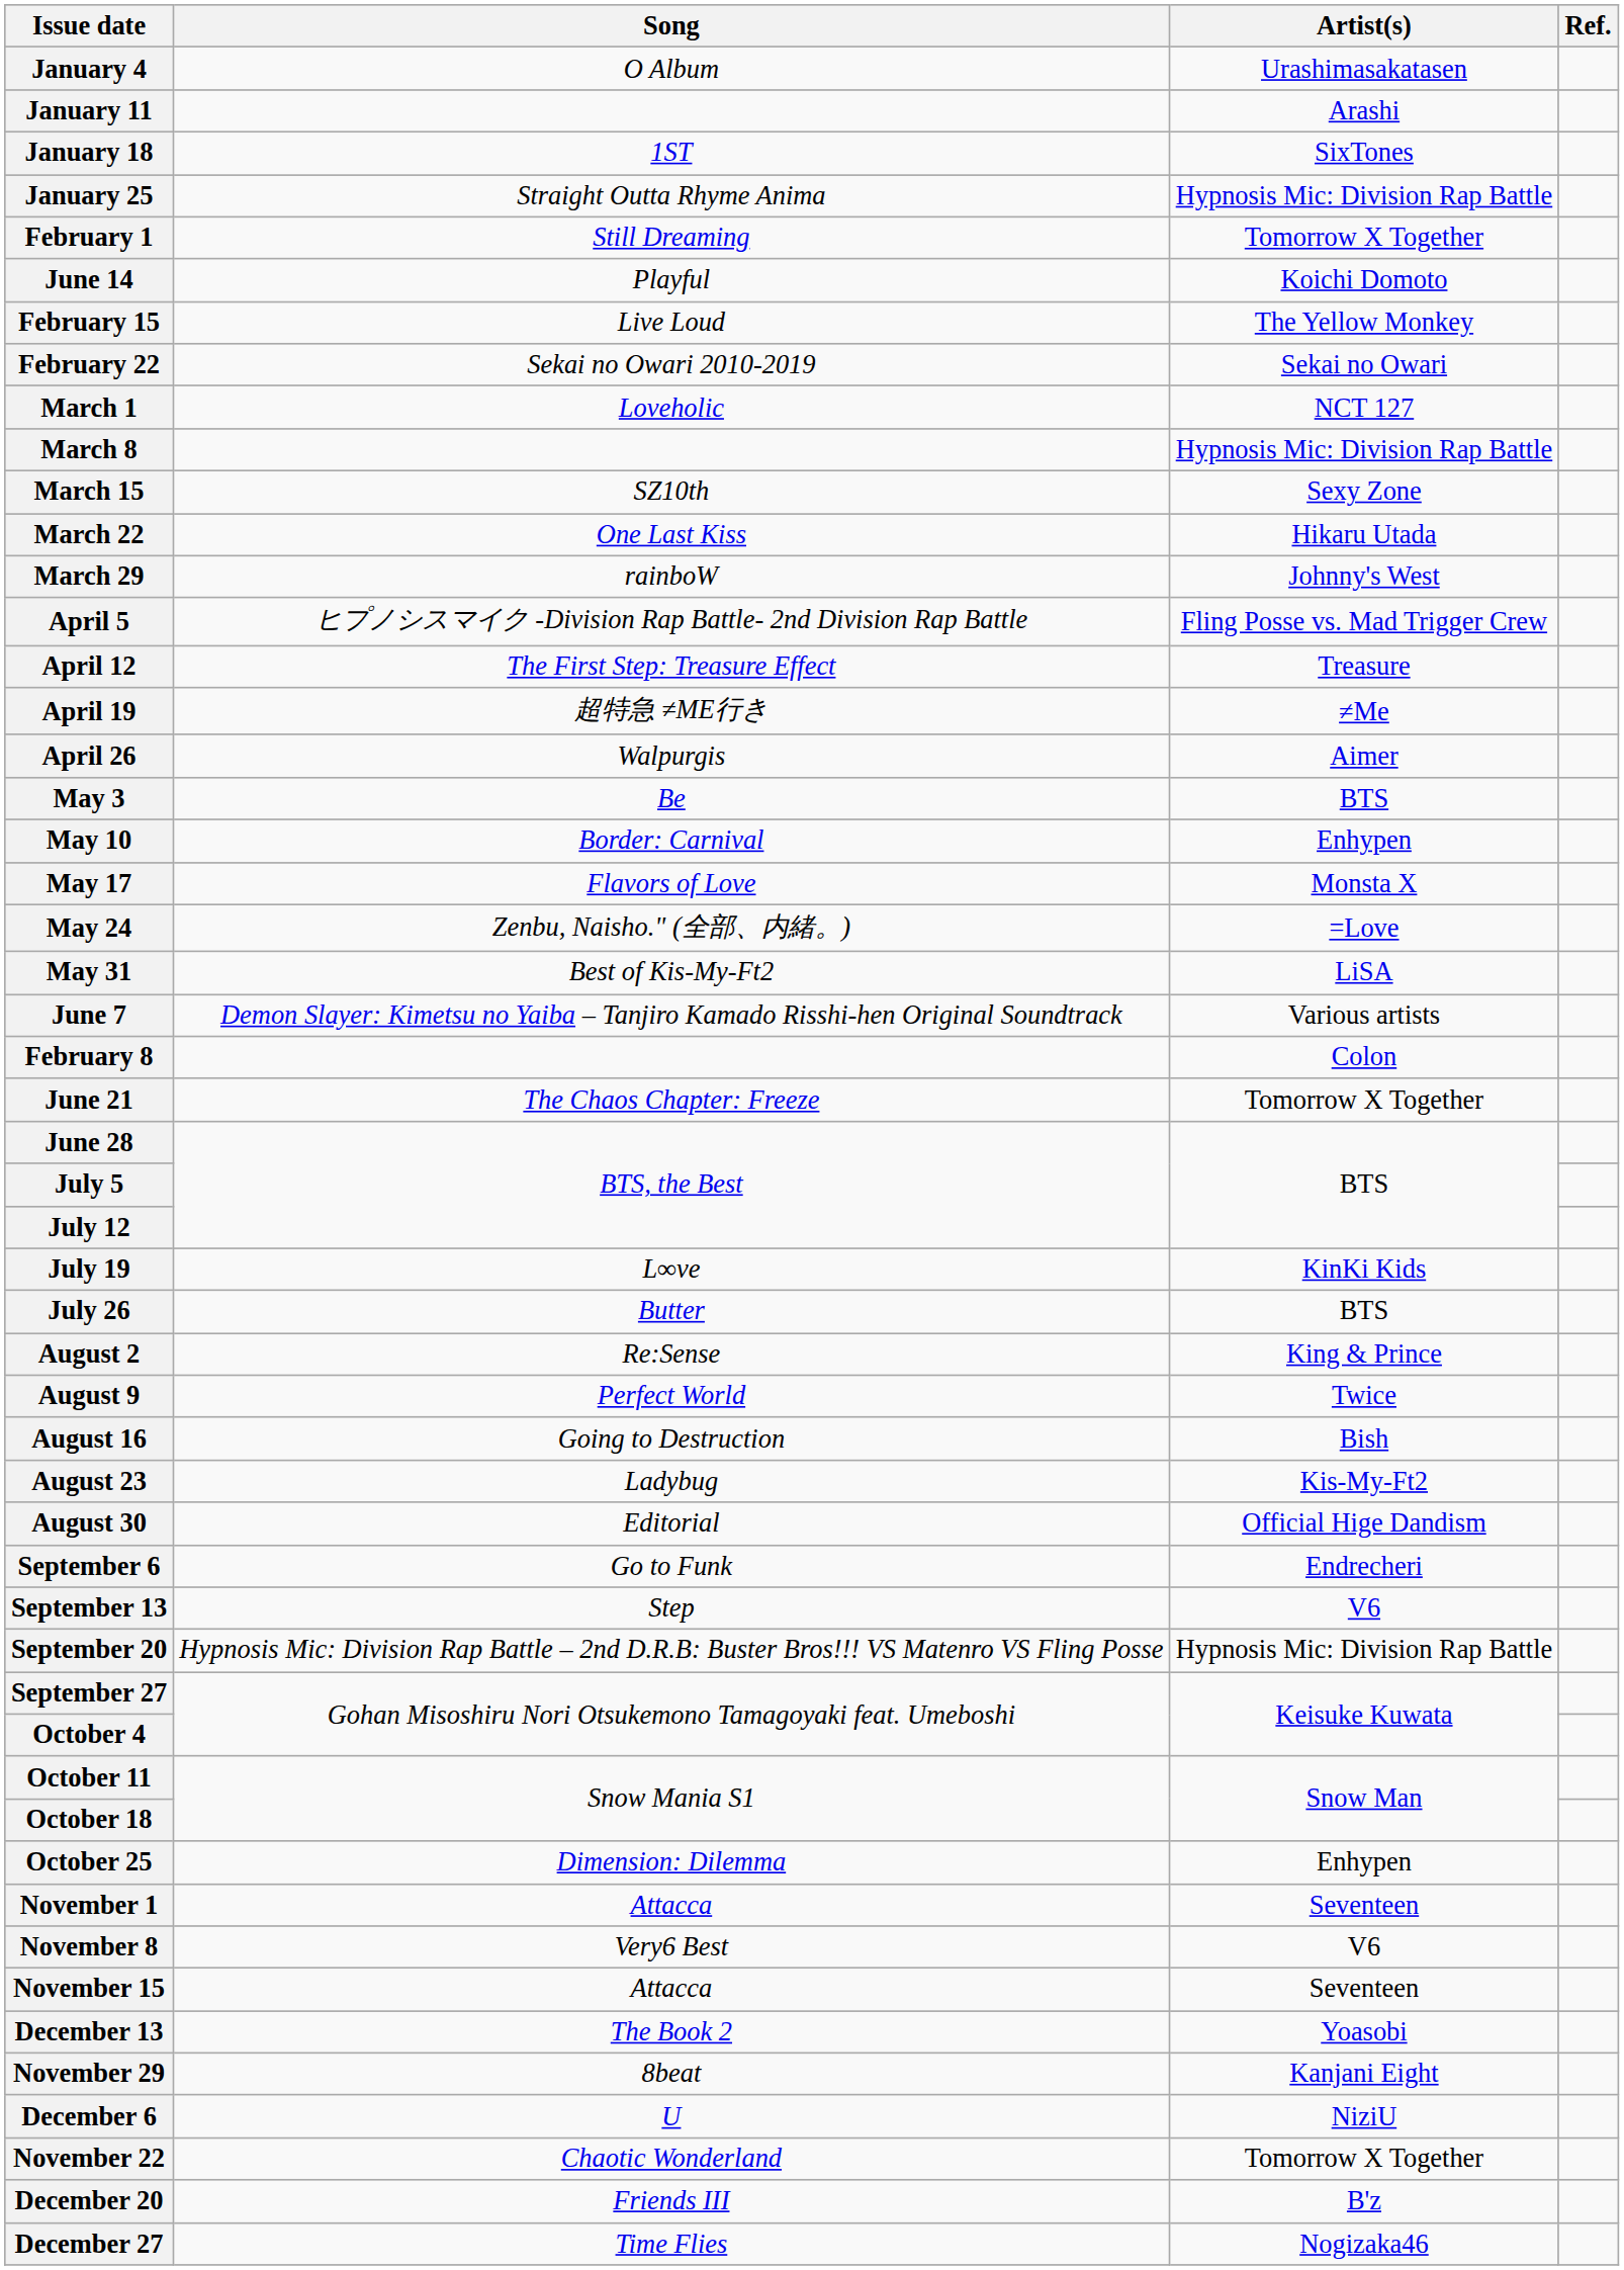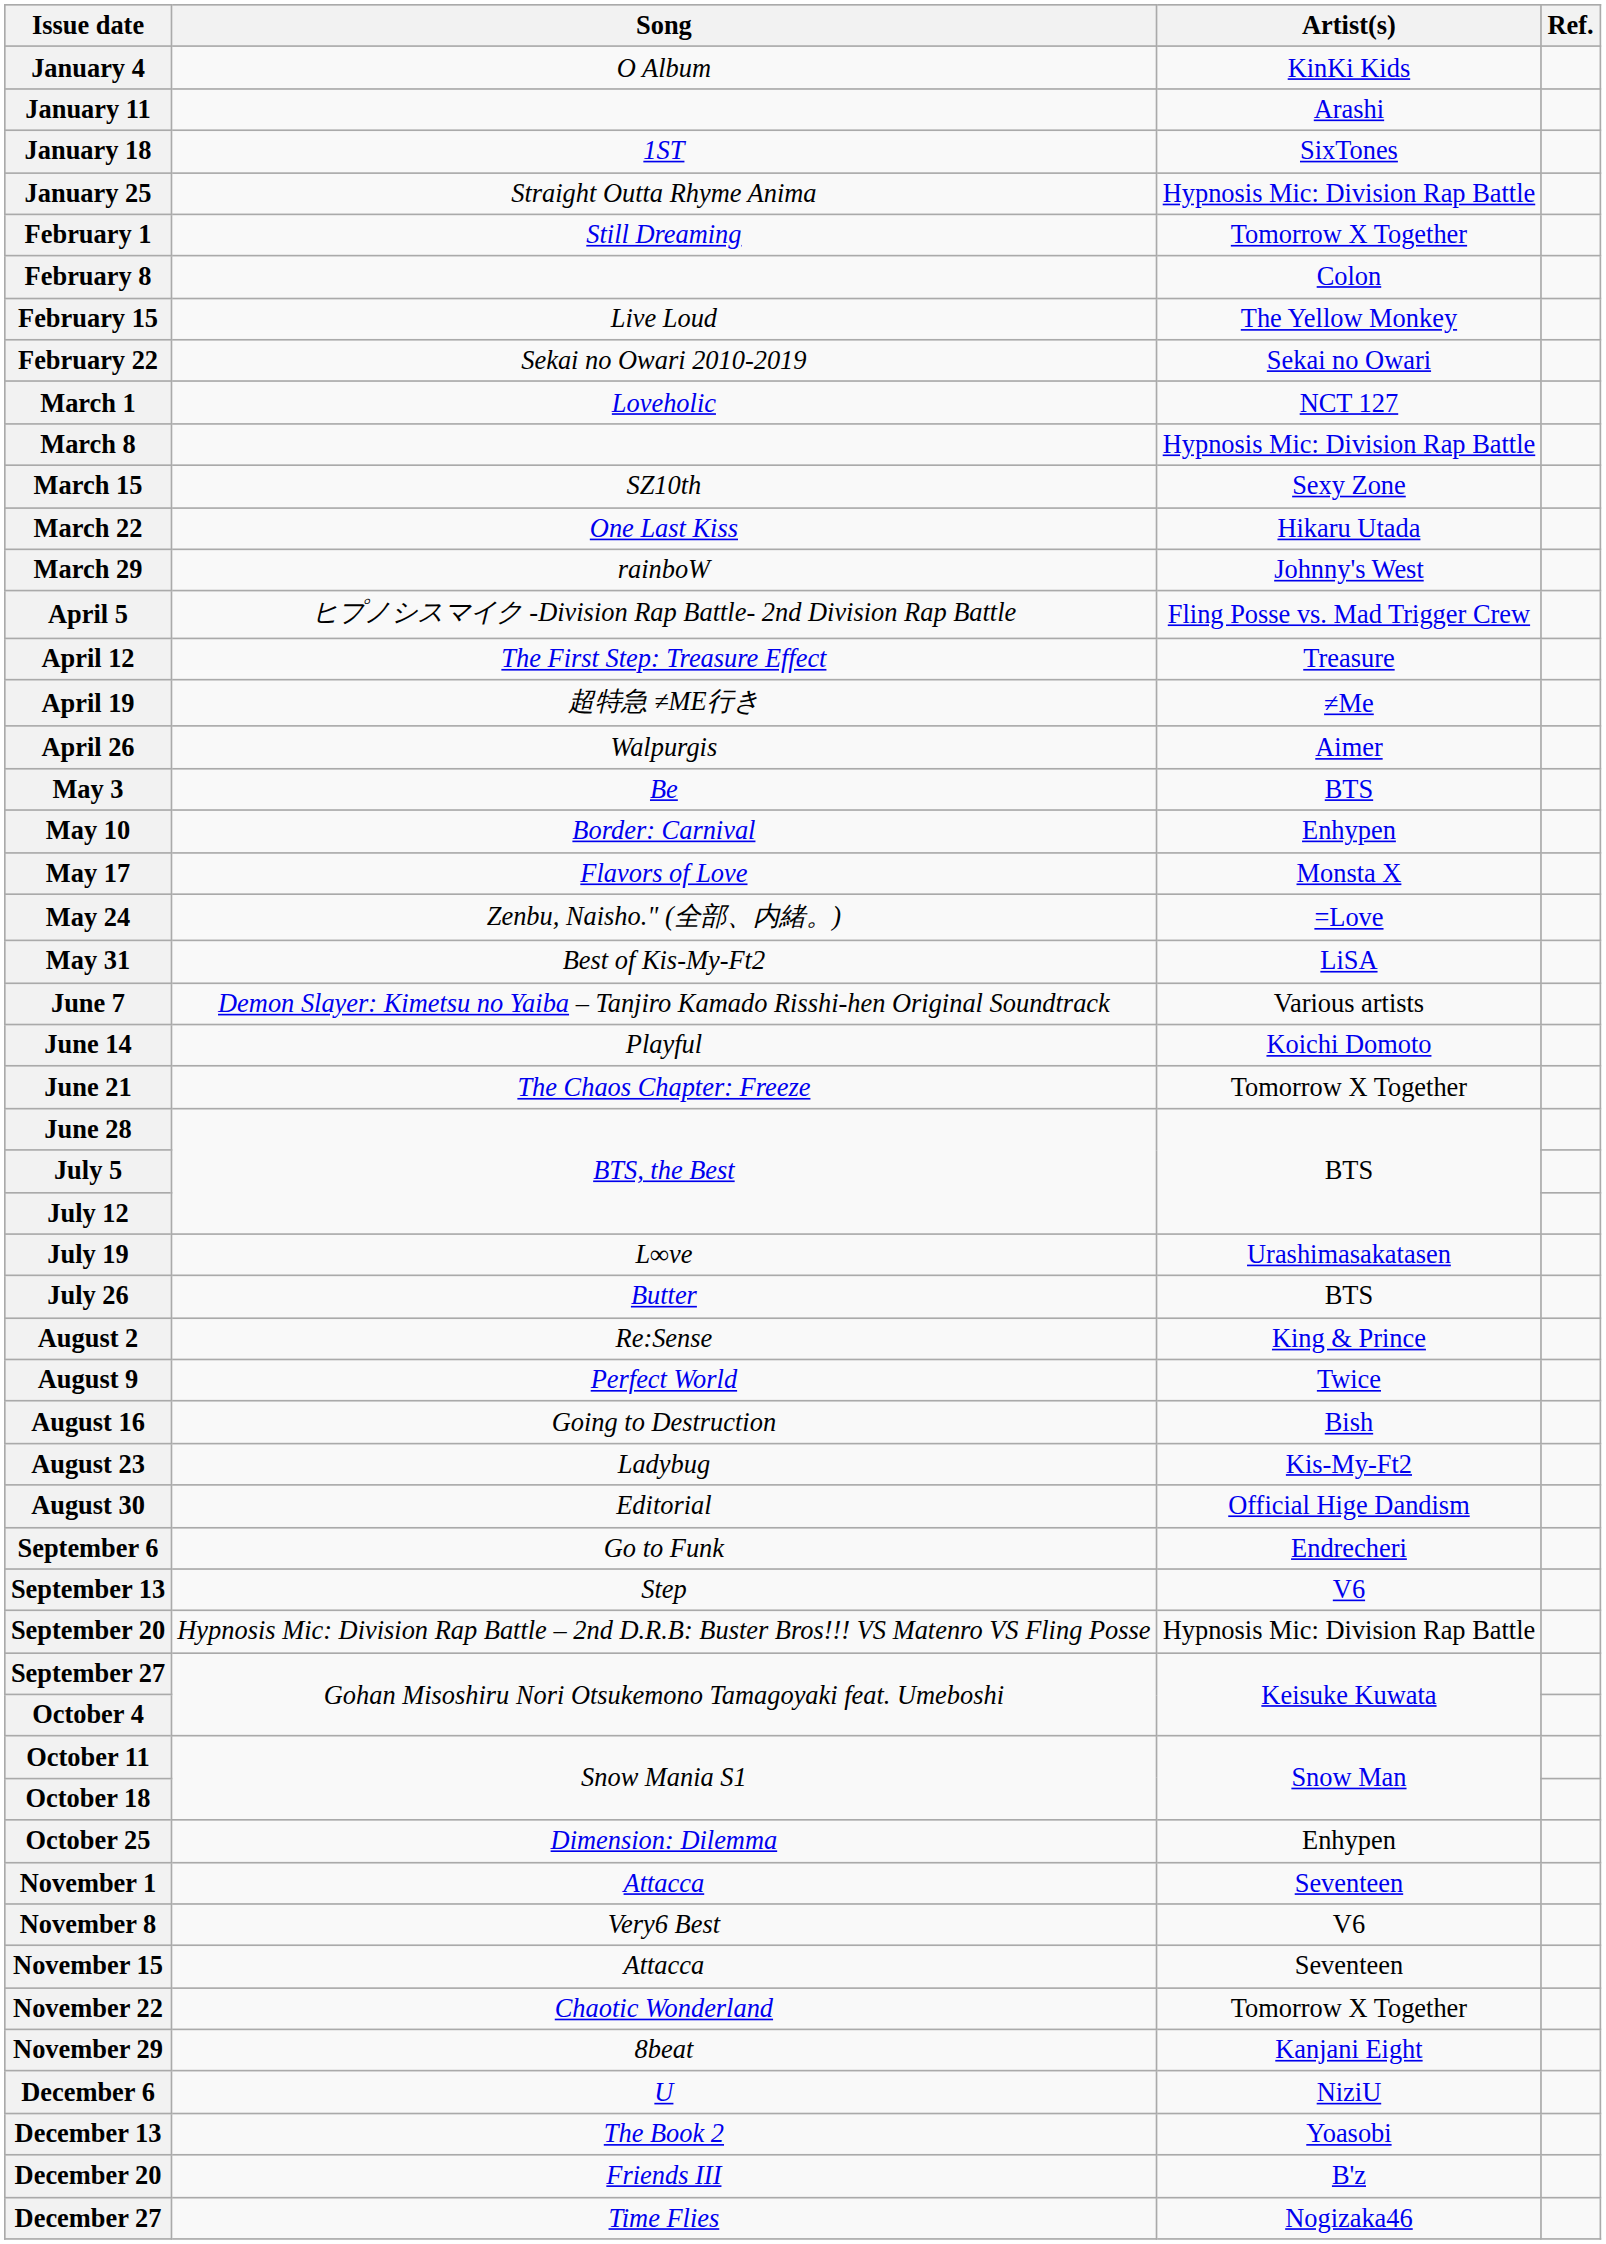January 4 | Artist(s): Urashimasakatasen -> KinKi Kids
rows swapped: February 8 <-> June 14
July 19 | Artist(s): KinKi Kids -> Urashimasakatasen
rows swapped: November 22 <-> December 13
